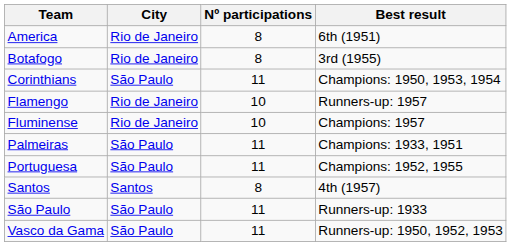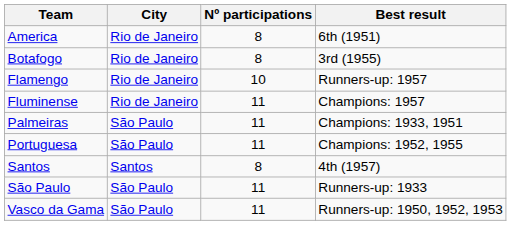- row: Corinthians | São Paulo | 11 | Champions: 1950, 1953, 1954
Fluminense | Nº participations: 10 -> 11
